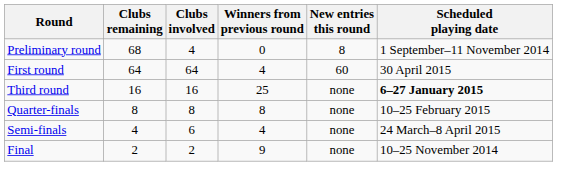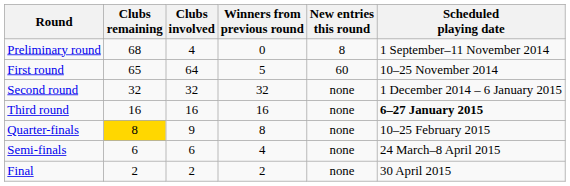First round | Clubs remaining: 64 -> 65
First round | Winners from previous round: 4 -> 5
First round | Scheduled playing date: 30 April 2015 -> 10–25 November 2014
+ row: Second round | 32 | 32 | 32 | none | 1 December 2014 – 6 January 2015
Third round | Winners from previous round: 25 -> 16
Quarter-finals | Clubs remaining: no background -> gold background
Quarter-finals | Clubs involved: 8 -> 9
Semi-finals | Clubs remaining: 4 -> 6
Final | Winners from previous round: 9 -> 2
Final | Scheduled playing date: 10–25 November 2014 -> 30 April 2015
